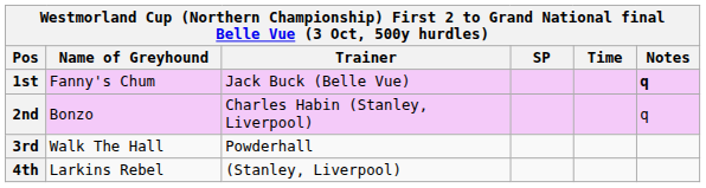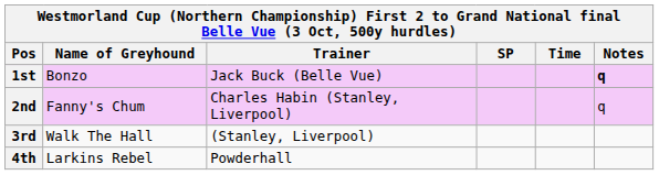1st | Name of Greyhound: Fanny's Chum -> Bonzo
2nd | Name of Greyhound: Bonzo -> Fanny's Chum
3rd | Trainer: Powderhall -> (Stanley, Liverpool)
4th | Trainer: (Stanley, Liverpool) -> Powderhall
